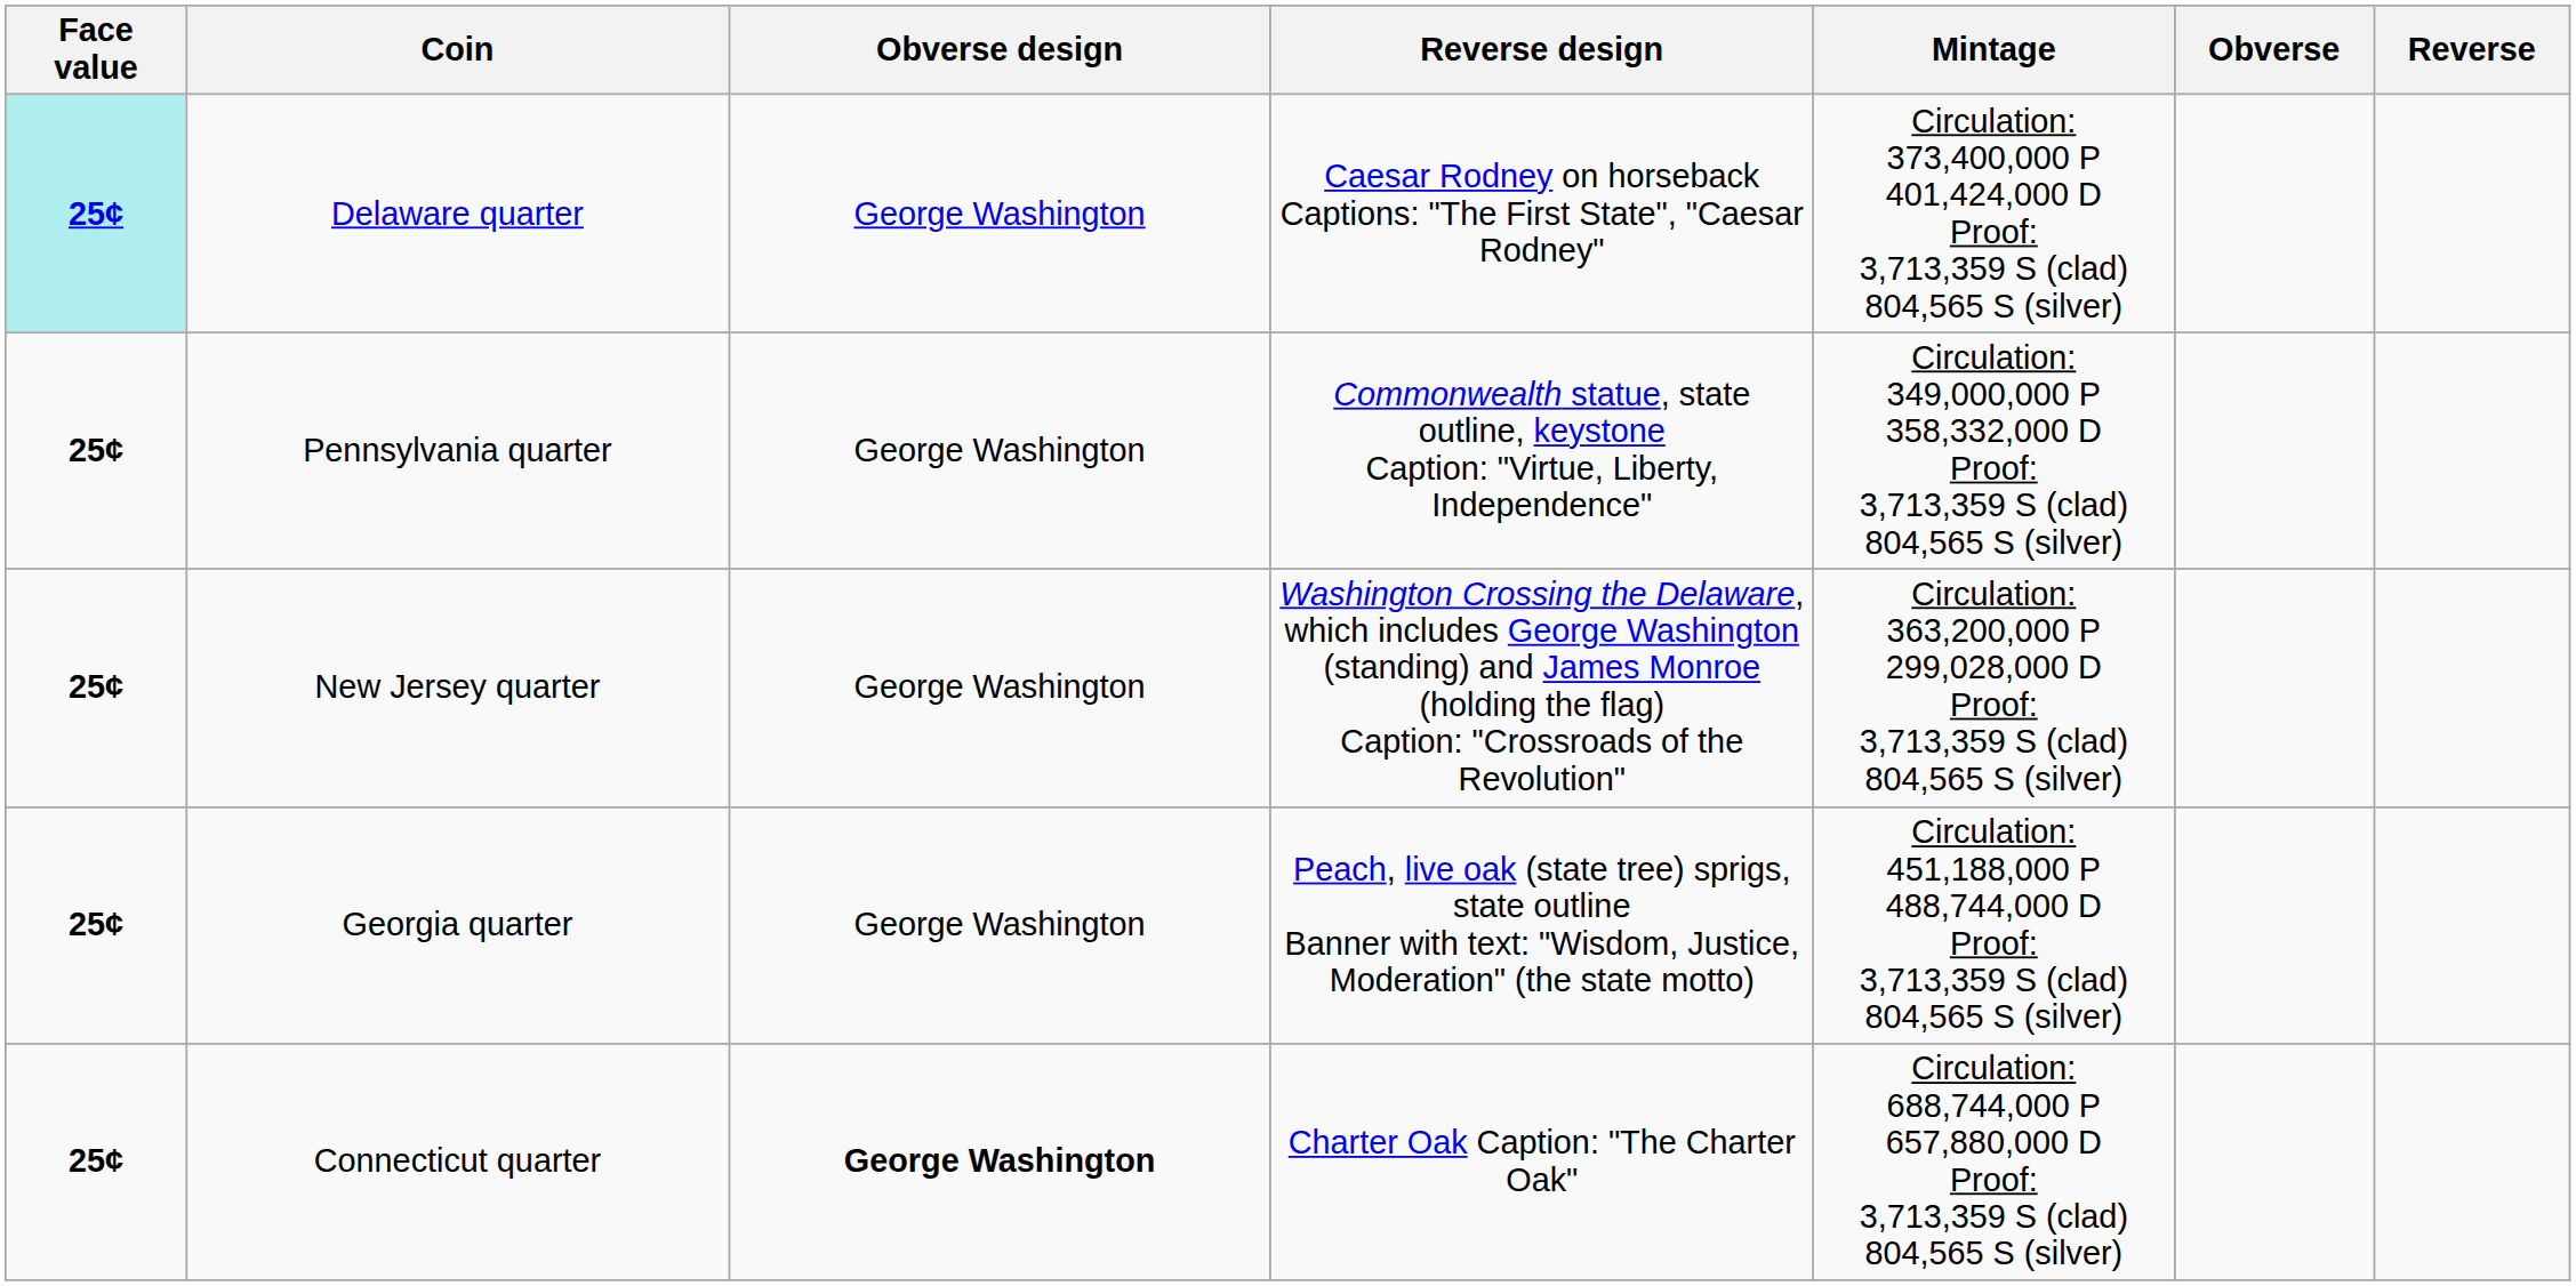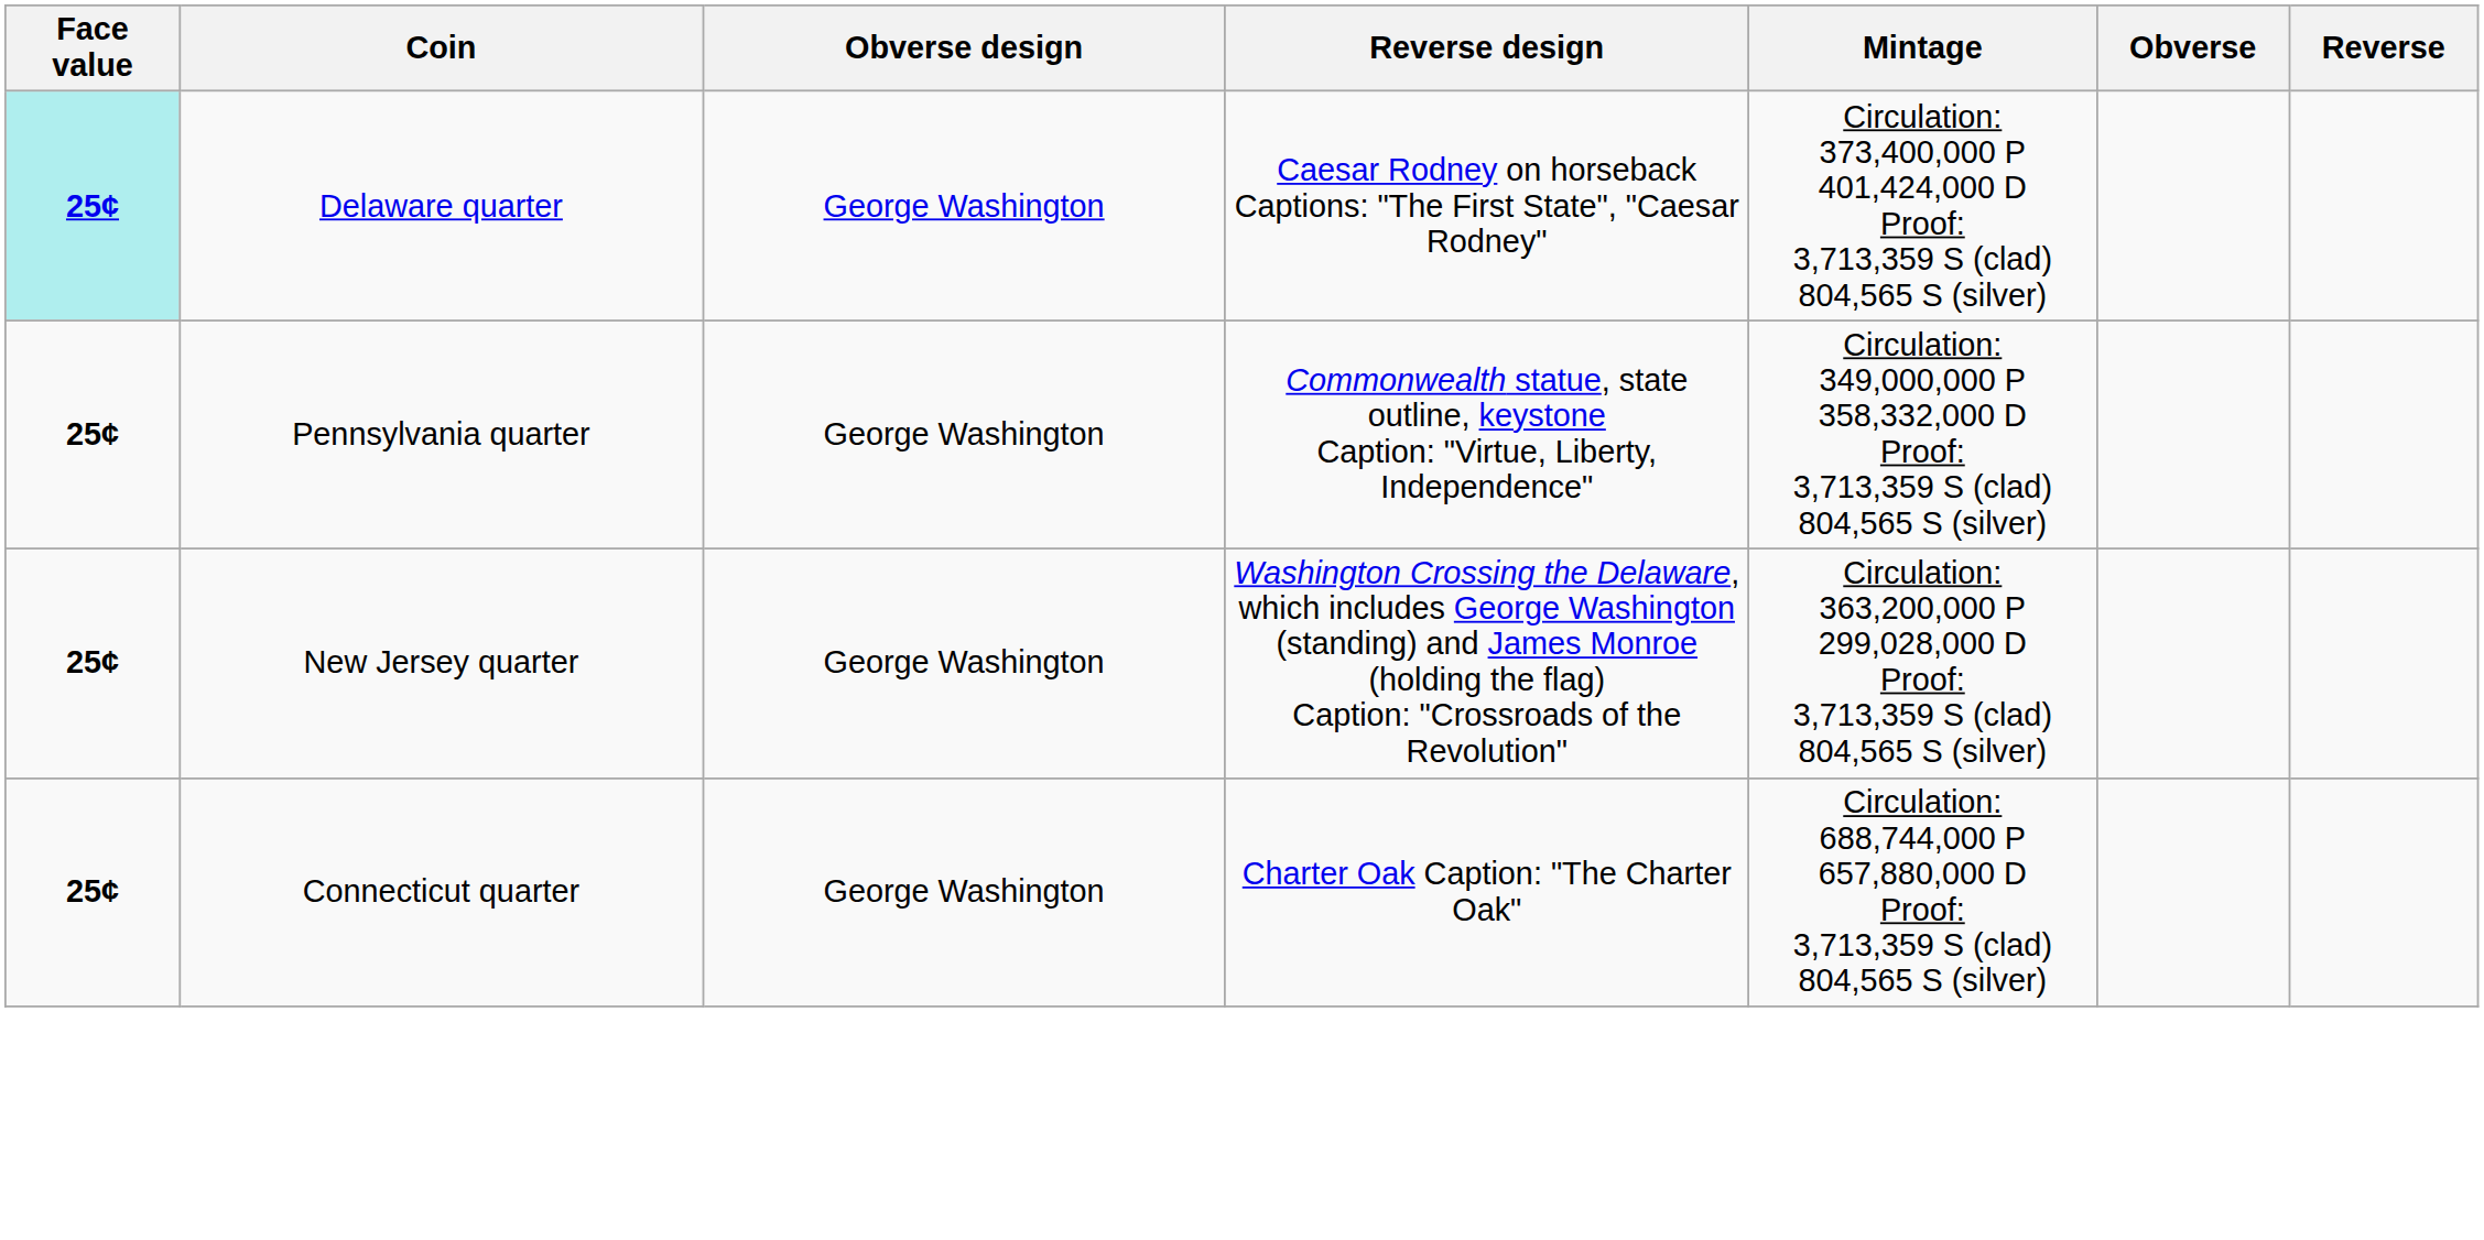- row: 25¢ | Georgia quarter | George Washington | Peach, live oak (state tree) sprigs, state outline Banner with text: "Wisdom, Justice, Moderation" (the state motto) | Circulation: 451,188,000 P 488,744,000 D Proof: 3,713,359 S (clad) 804,565 S (silver)
Connecticut quarter | Obverse design: bold -> normal
